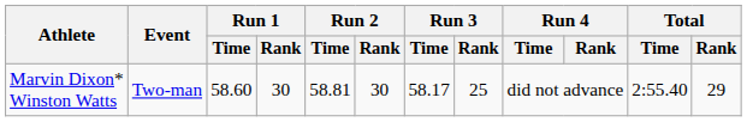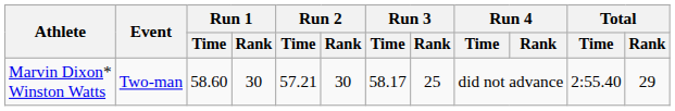Marvin Dixon* Winston Watts | Run 2 / Time: 58.81 -> 57.21
